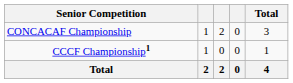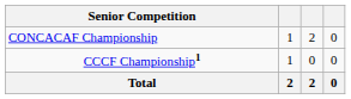- column: Total | 3 | 1 | 4
